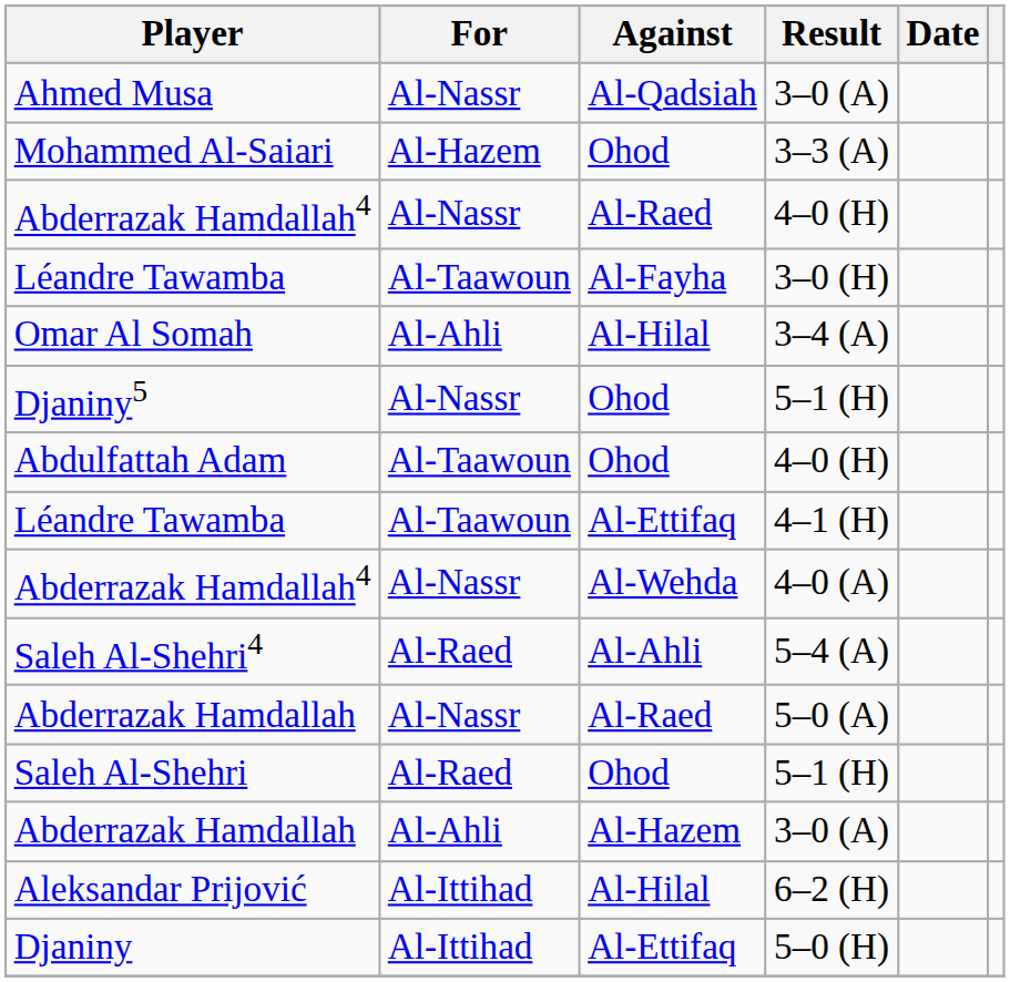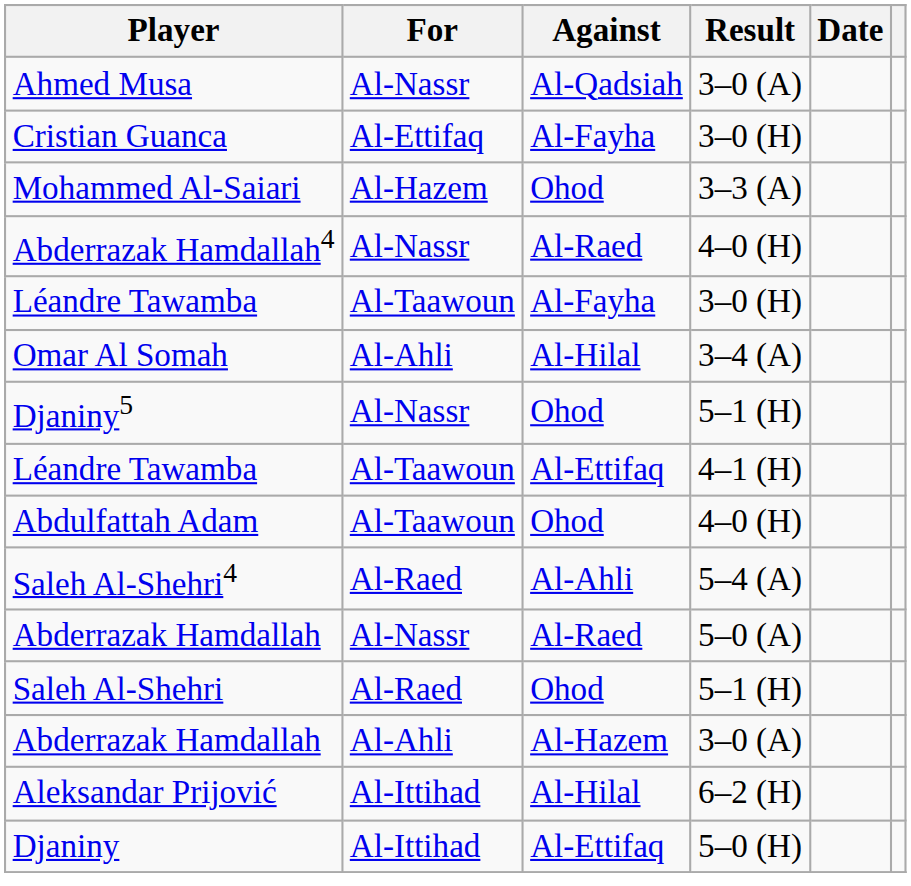+ row: Cristian Guanca | Al-Ettifaq | Al-Fayha | 3–0 (H)
rows swapped: Abdulfattah Adam <-> Léandre Tawamba / 4–1 (H)
- row: Abderrazak Hamdallah4 | Al-Nassr | Al-Wehda | 4–0 (A)
